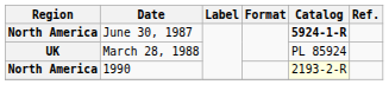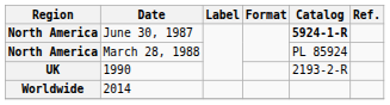March 28, 1988 | Region: UK -> North America
1990 | Region: North America -> UK
1990 | Catalog: lightyellow background -> no background
+ row: Worldwide | 2014
